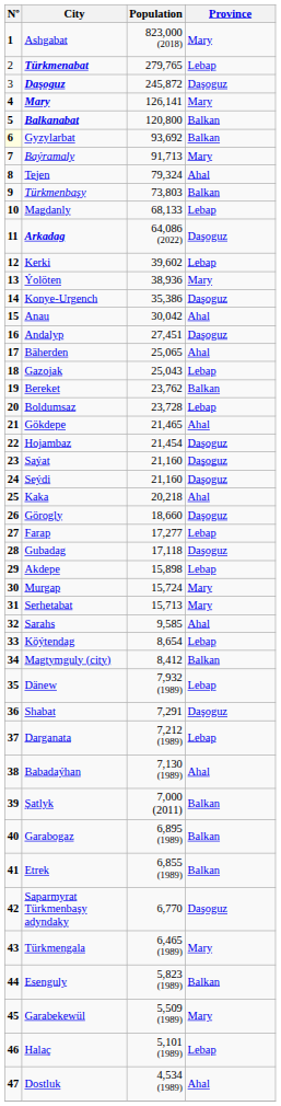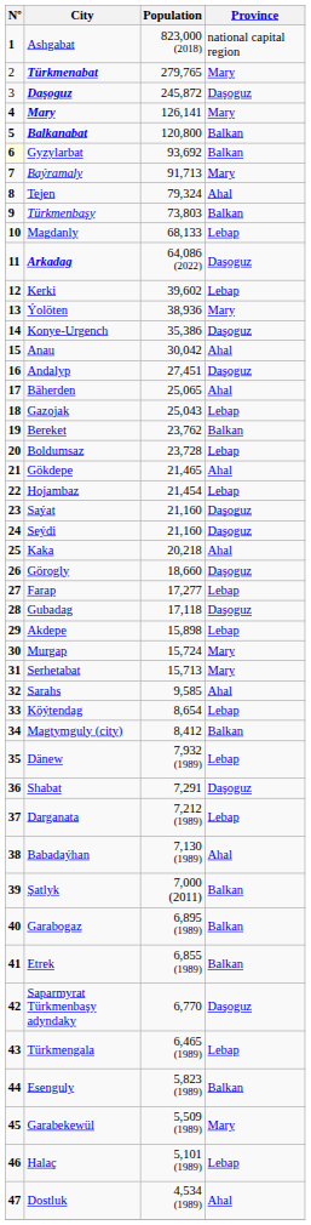Ashgabat | Province: Mary -> national capital region
Türkmenabat | Province: Lebap -> Mary
Hojambaz | Province: Daşoguz -> Lebap
Türkmengala | Province: Mary -> Lebap
